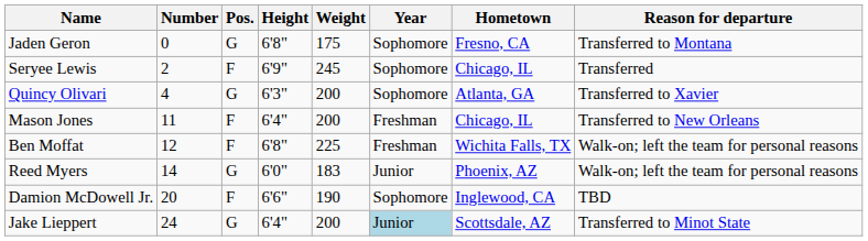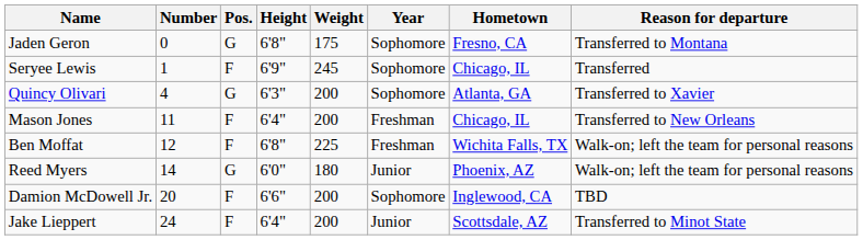Seryee Lewis | Number: 2 -> 1
Reed Myers | Weight: 183 -> 180
Damion McDowell Jr. | Weight: 190 -> 200
Jake Lieppert | Pos.: G -> F
Jake Lieppert | Year: lightblue background -> no background
